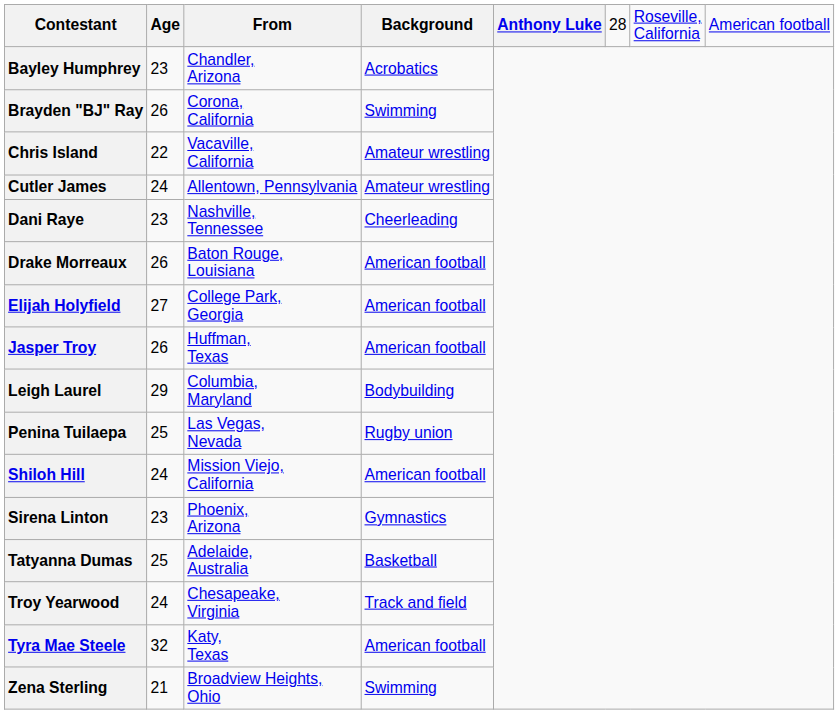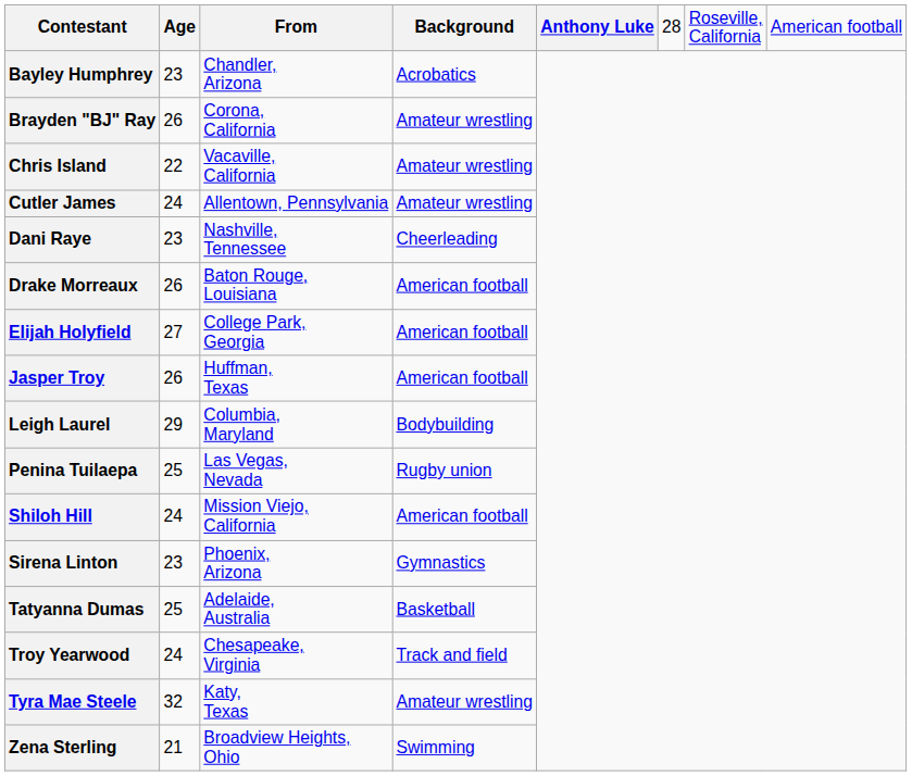Brayden "BJ" Ray | column 4: Swimming -> Amateur wrestling
Tyra Mae Steele | column 4: American football -> Amateur wrestling
